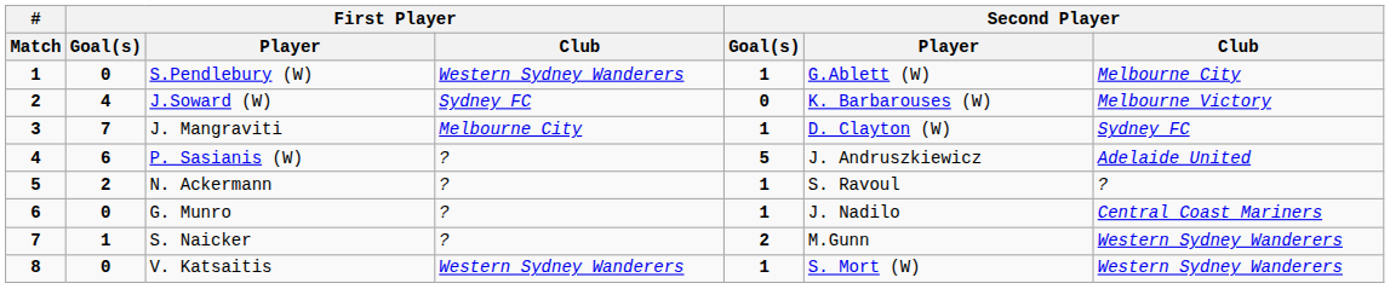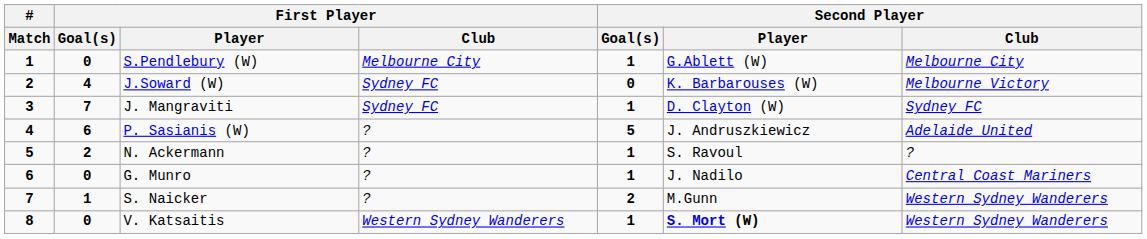S.Pendlebury (W) | First Player / Club: Western Sydney Wanderers -> Melbourne City
J. Mangraviti | First Player / Club: Melbourne City -> Sydney FC
V. Katsaitis | Second Player / Player: normal -> bold
